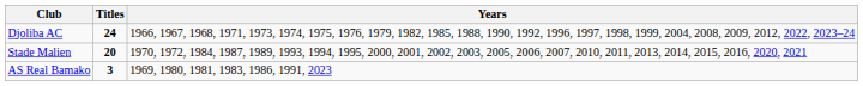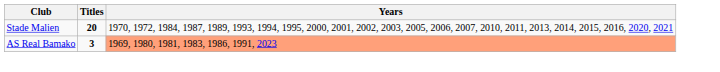- row: Djoliba AC | 24 | 1966, 1967, 1968, 1971, 1973, 1974, 1975, 1976, 1979, 1982, 1985, 1988, 1990, 1992, 1996, 1997, 1998, 1999, 2004, 2008, 2009, 2012, 2022, 2023–24
AS Real Bamako | Years: no background -> lightsalmon background
